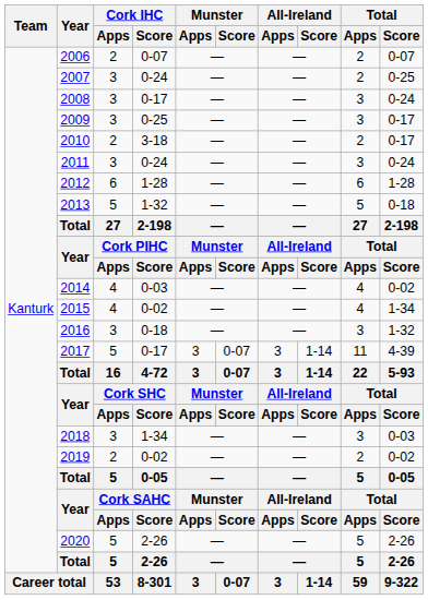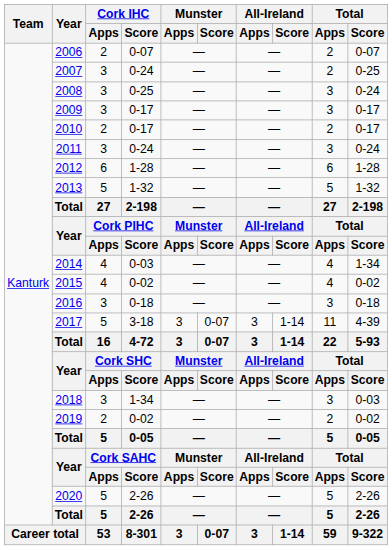2008 | Cork IHC / Score: 0-17 -> 0-25
2009 | Cork IHC / Score: 0-25 -> 0-17
2010 | Cork IHC / Score: 3-18 -> 0-17
2013 | Total / Score: 0-18 -> 1-32
2014 | Total / Score: 0-02 -> 1-34
2015 | Total / Score: 1-34 -> 0-02
2016 | Total / Score: 1-32 -> 0-18
2017 | Cork IHC / Score: 0-17 -> 3-18
